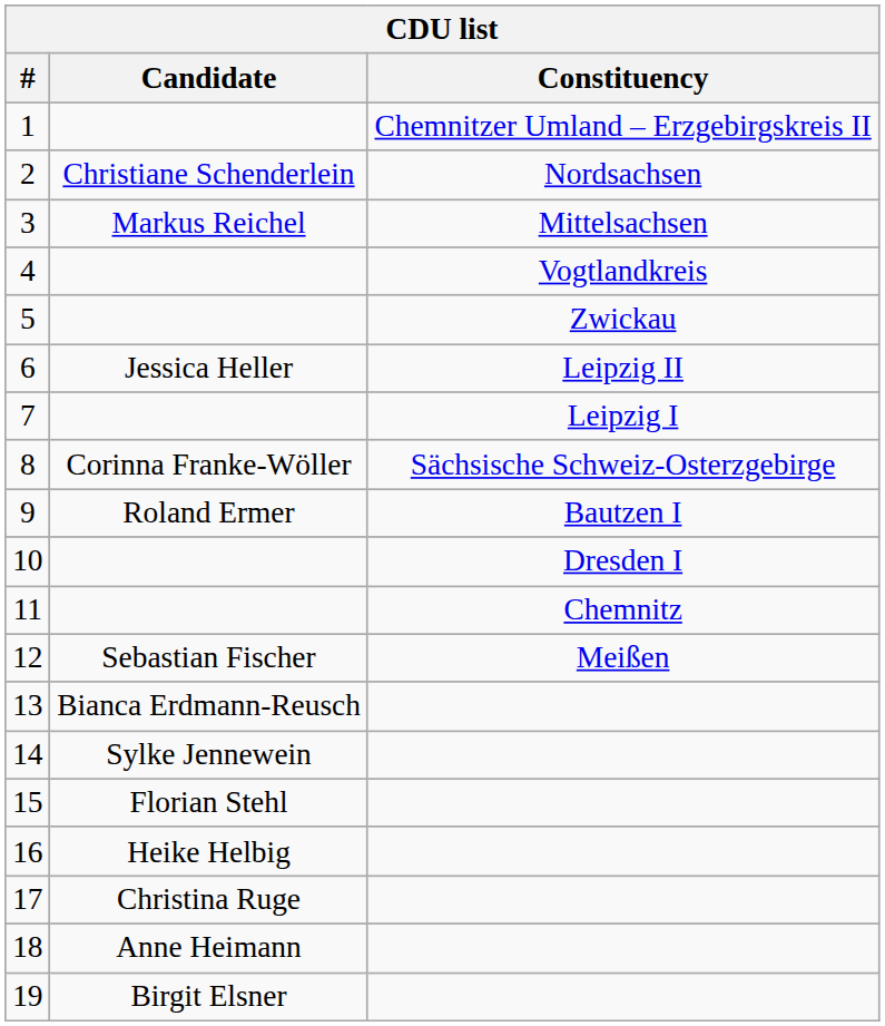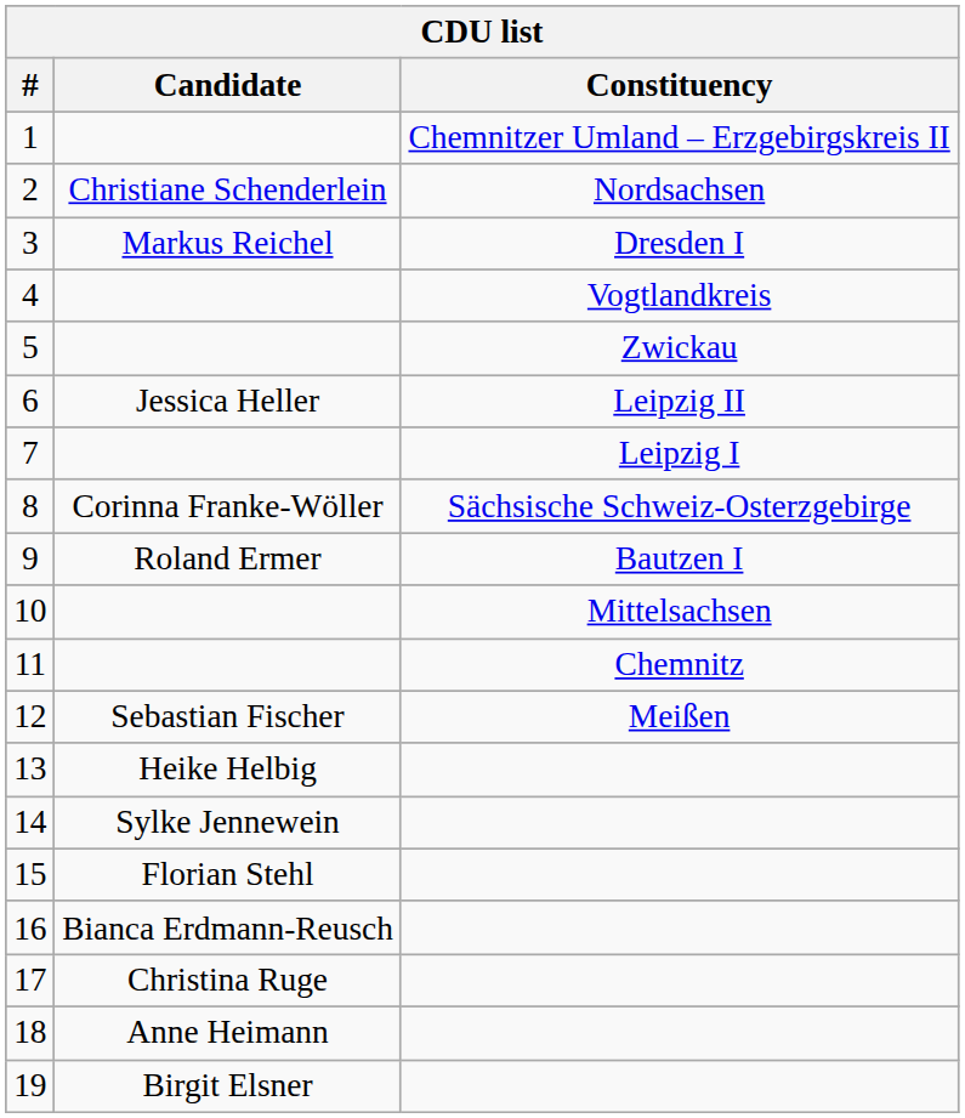3 | Constituency: Mittelsachsen -> Dresden I
10 | Constituency: Dresden I -> Mittelsachsen
13 | Candidate: Bianca Erdmann-Reusch -> Heike Helbig
16 | Candidate: Heike Helbig -> Bianca Erdmann-Reusch
